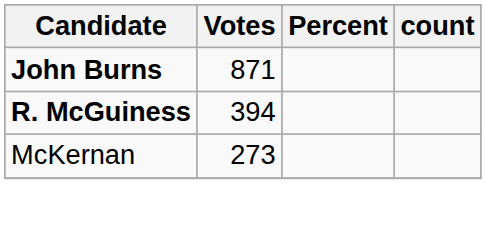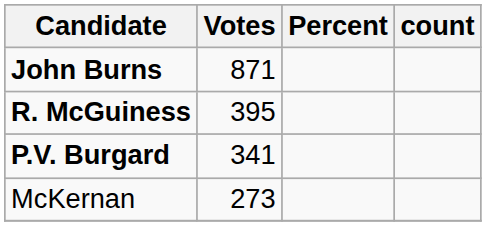R. McGuiness | Votes: 394 -> 395
+ row: P.V. Burgard | 341
